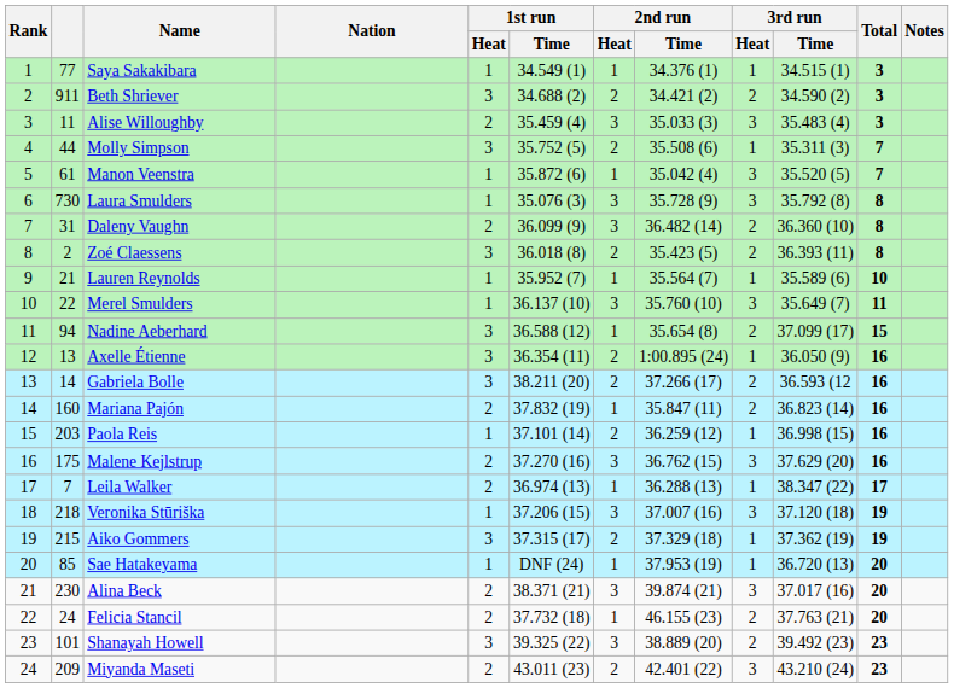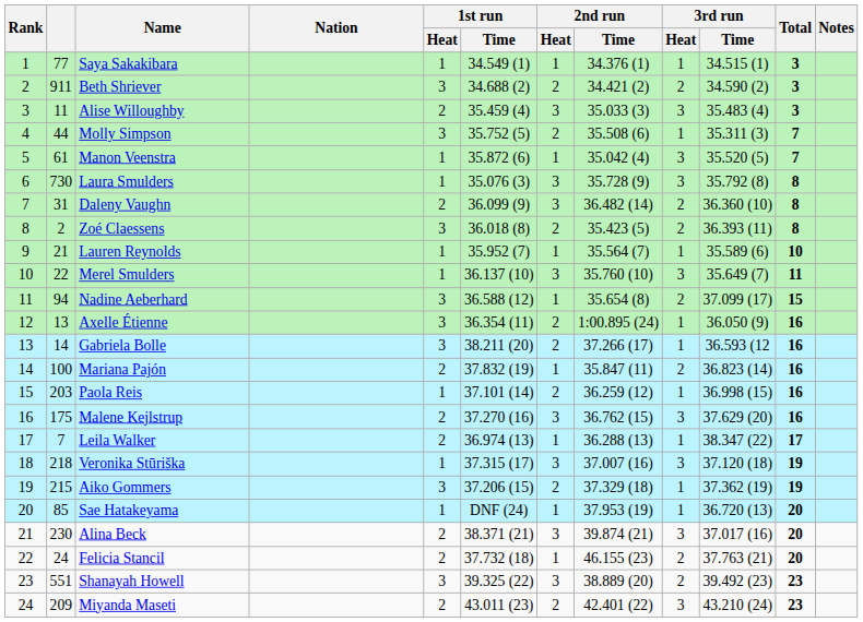Gabriela Bolle | 3rd run / Heat: 2 -> 1
Mariana Pajón | column 2: 160 -> 100
Veronika Stūriška | 1st run / Time: 37.206 (15) -> 37.315 (17)
Aiko Gommers | 1st run / Time: 37.315 (17) -> 37.206 (15)
Shanayah Howell | column 2: 101 -> 551
